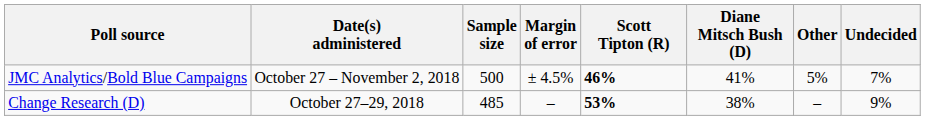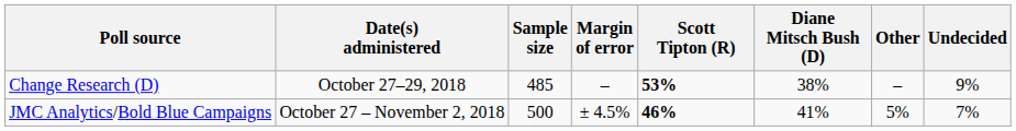rows swapped: JMC Analytics/Bold Blue Campaigns <-> Change Research (D)
